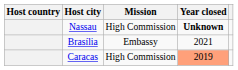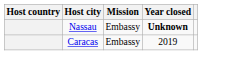Nassau | Mission: High Commission -> Embassy
- row: Brasília | Embassy | 2021
Caracas | Mission: High Commission -> Embassy
Caracas | Year closed: lightsalmon background -> no background
